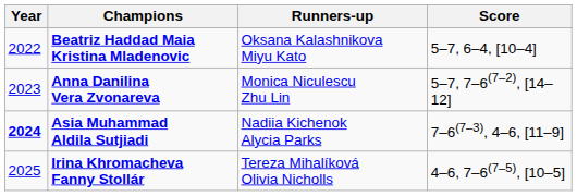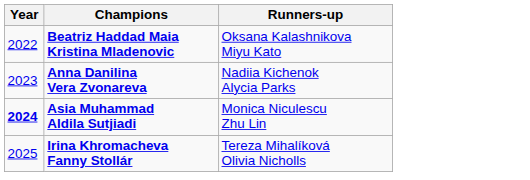- column: Score | 5–7, 6–4, [10–4] | 5–7, 7–6(7–2), [14–12] | 7–6(7–3), 4–6, [11–9] | 4–6, 7–6(7–5), [10–5]
Anna Danilina Vera Zvonareva | Runners-up: Monica Niculescu Zhu Lin -> Nadiia Kichenok Alycia Parks
Asia Muhammad Aldila Sutjiadi | Runners-up: Nadiia Kichenok Alycia Parks -> Monica Niculescu Zhu Lin
